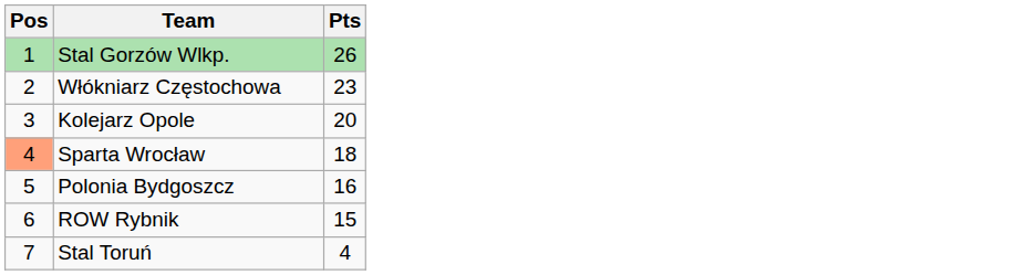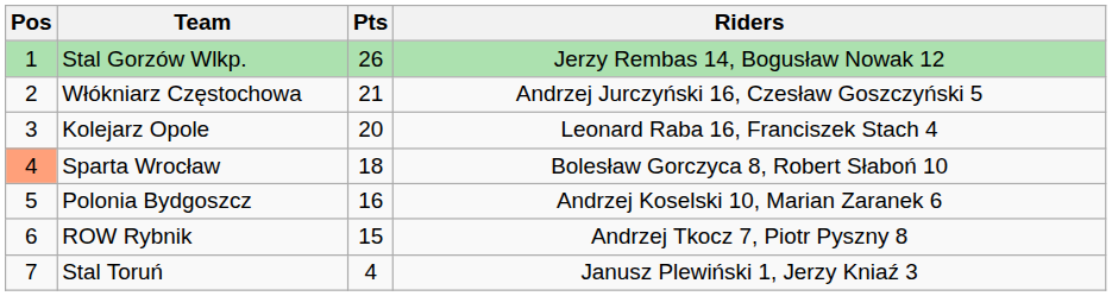+ column: Riders | Jerzy Rembas 14, Bogusław Nowak 12 | Andrzej Jurczyński 16, Czesław Goszczyński 5 | Leonard Raba 16, Franciszek Stach 4 | Bolesław Gorczyca 8, Robert Słaboń 10 | Andrzej Koselski 10, Marian Zaranek 6 | Andrzej Tkocz 7, Piotr Pyszny 8 | Janusz Plewiński 1, Jerzy Kniaź 3
Włókniarz Częstochowa | Pts: 23 -> 21
